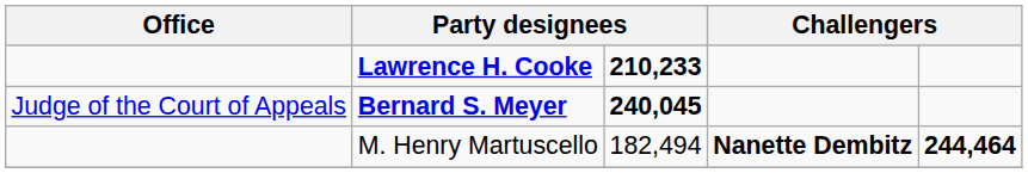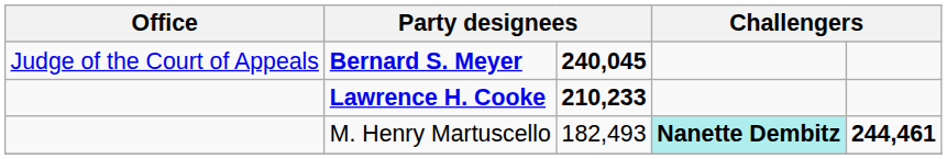rows swapped: Bernard S. Meyer <-> Lawrence H. Cooke
M. Henry Martuscello | column 3: 182,494 -> 182,493
M. Henry Martuscello | column 4: no background -> paleturquoise background
M. Henry Martuscello | column 5: 244,464 -> 244,461
